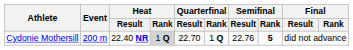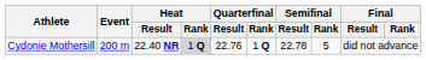Cydonie Mothersill | Quarterfinal / Result: 22.70 -> 22.76
Cydonie Mothersill | Semifinal / Result: 22.76 -> 22.78
Cydonie Mothersill | Semifinal / Rank: bold -> normal
